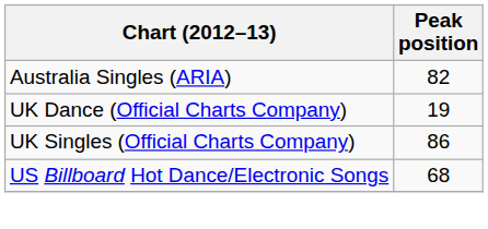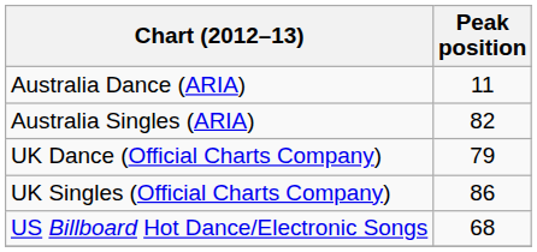+ row: Australia Dance (ARIA) | 11
UK Dance (Official Charts Company) | Peak position: 19 -> 79
